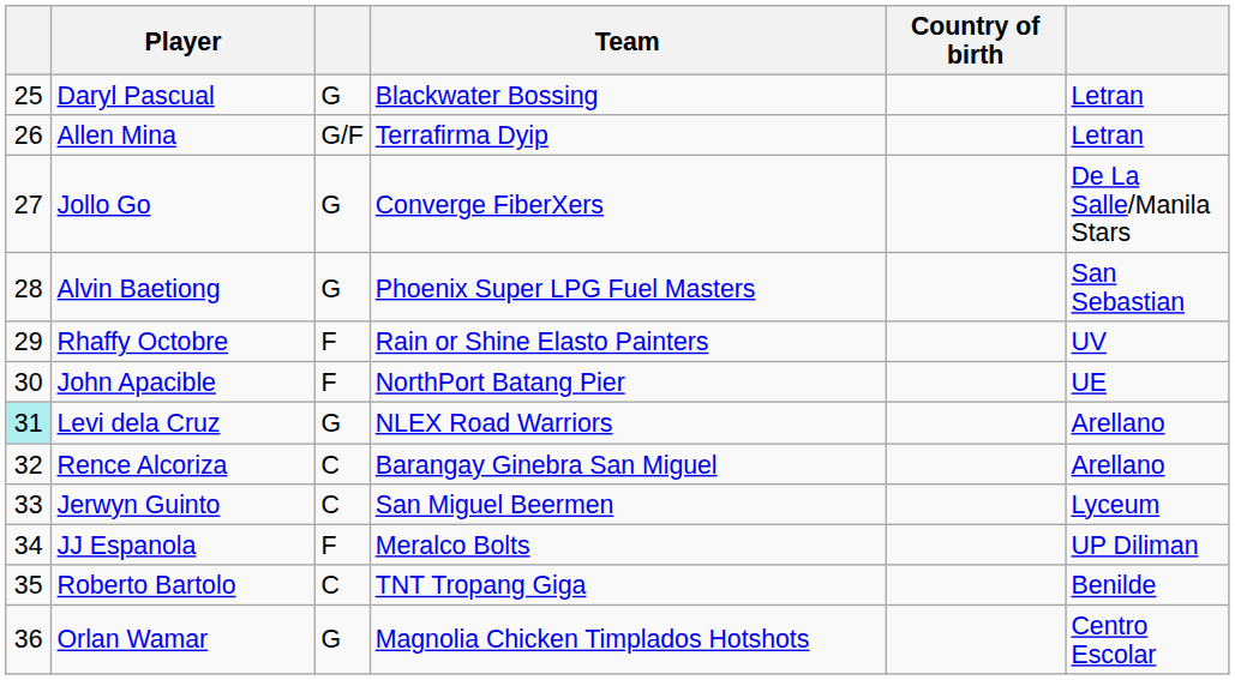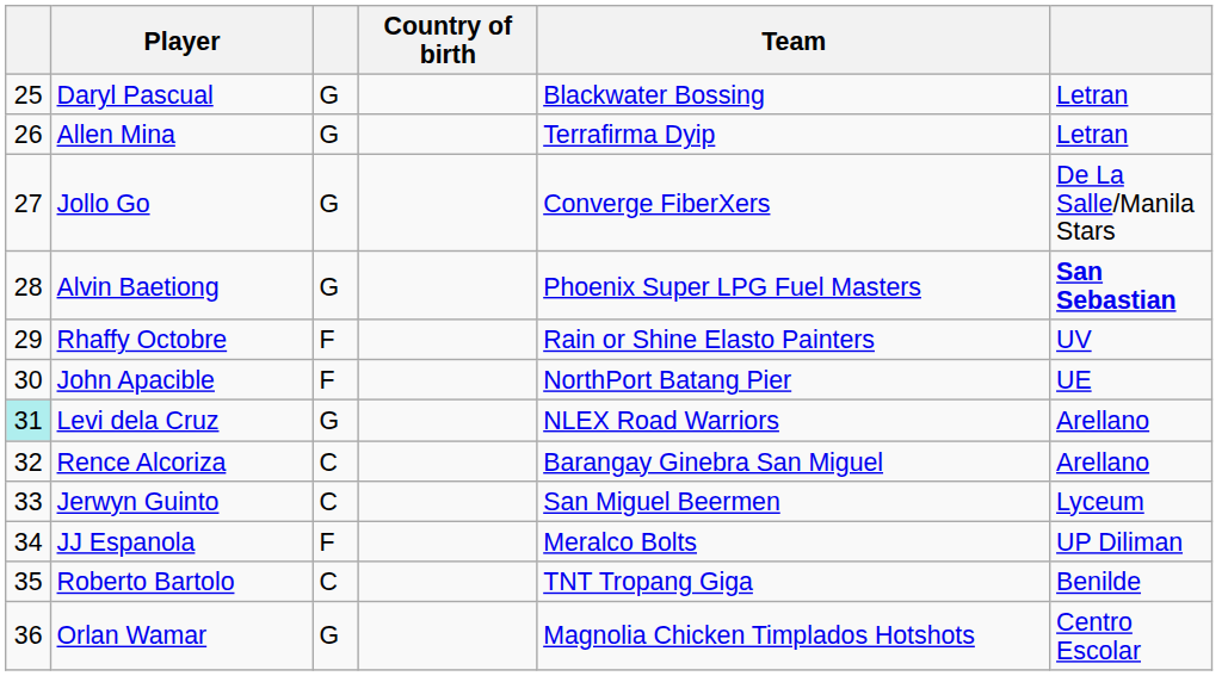columns swapped: Country of birth <-> Team
Allen Mina | column 3: G/F -> G
Alvin Baetiong | column 6: normal -> bold
